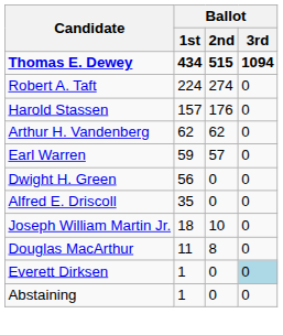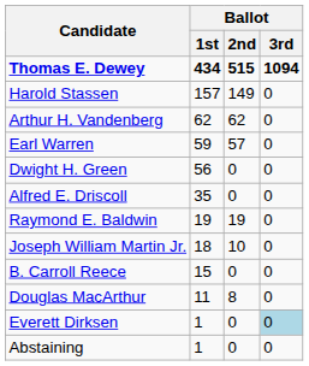- row: Robert A. Taft | 224 | 274 | 0
Harold Stassen | Ballot / 2nd: 176 -> 149
+ row: Raymond E. Baldwin | 19 | 19 | 0
+ row: B. Carroll Reece | 15 | 0 | 0
